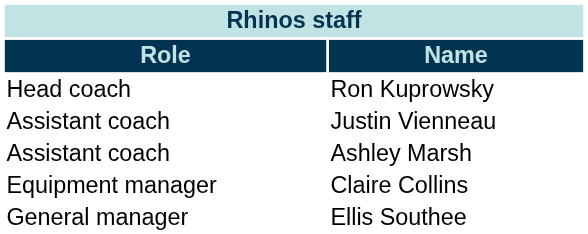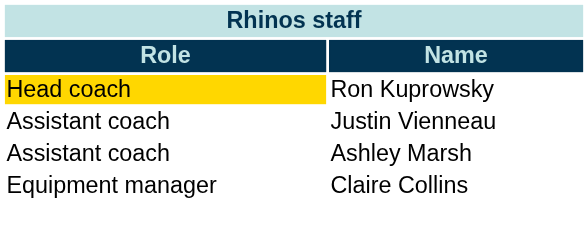Ron Kuprowsky | Role: no background -> gold background
- row: General manager | Ellis Southee
